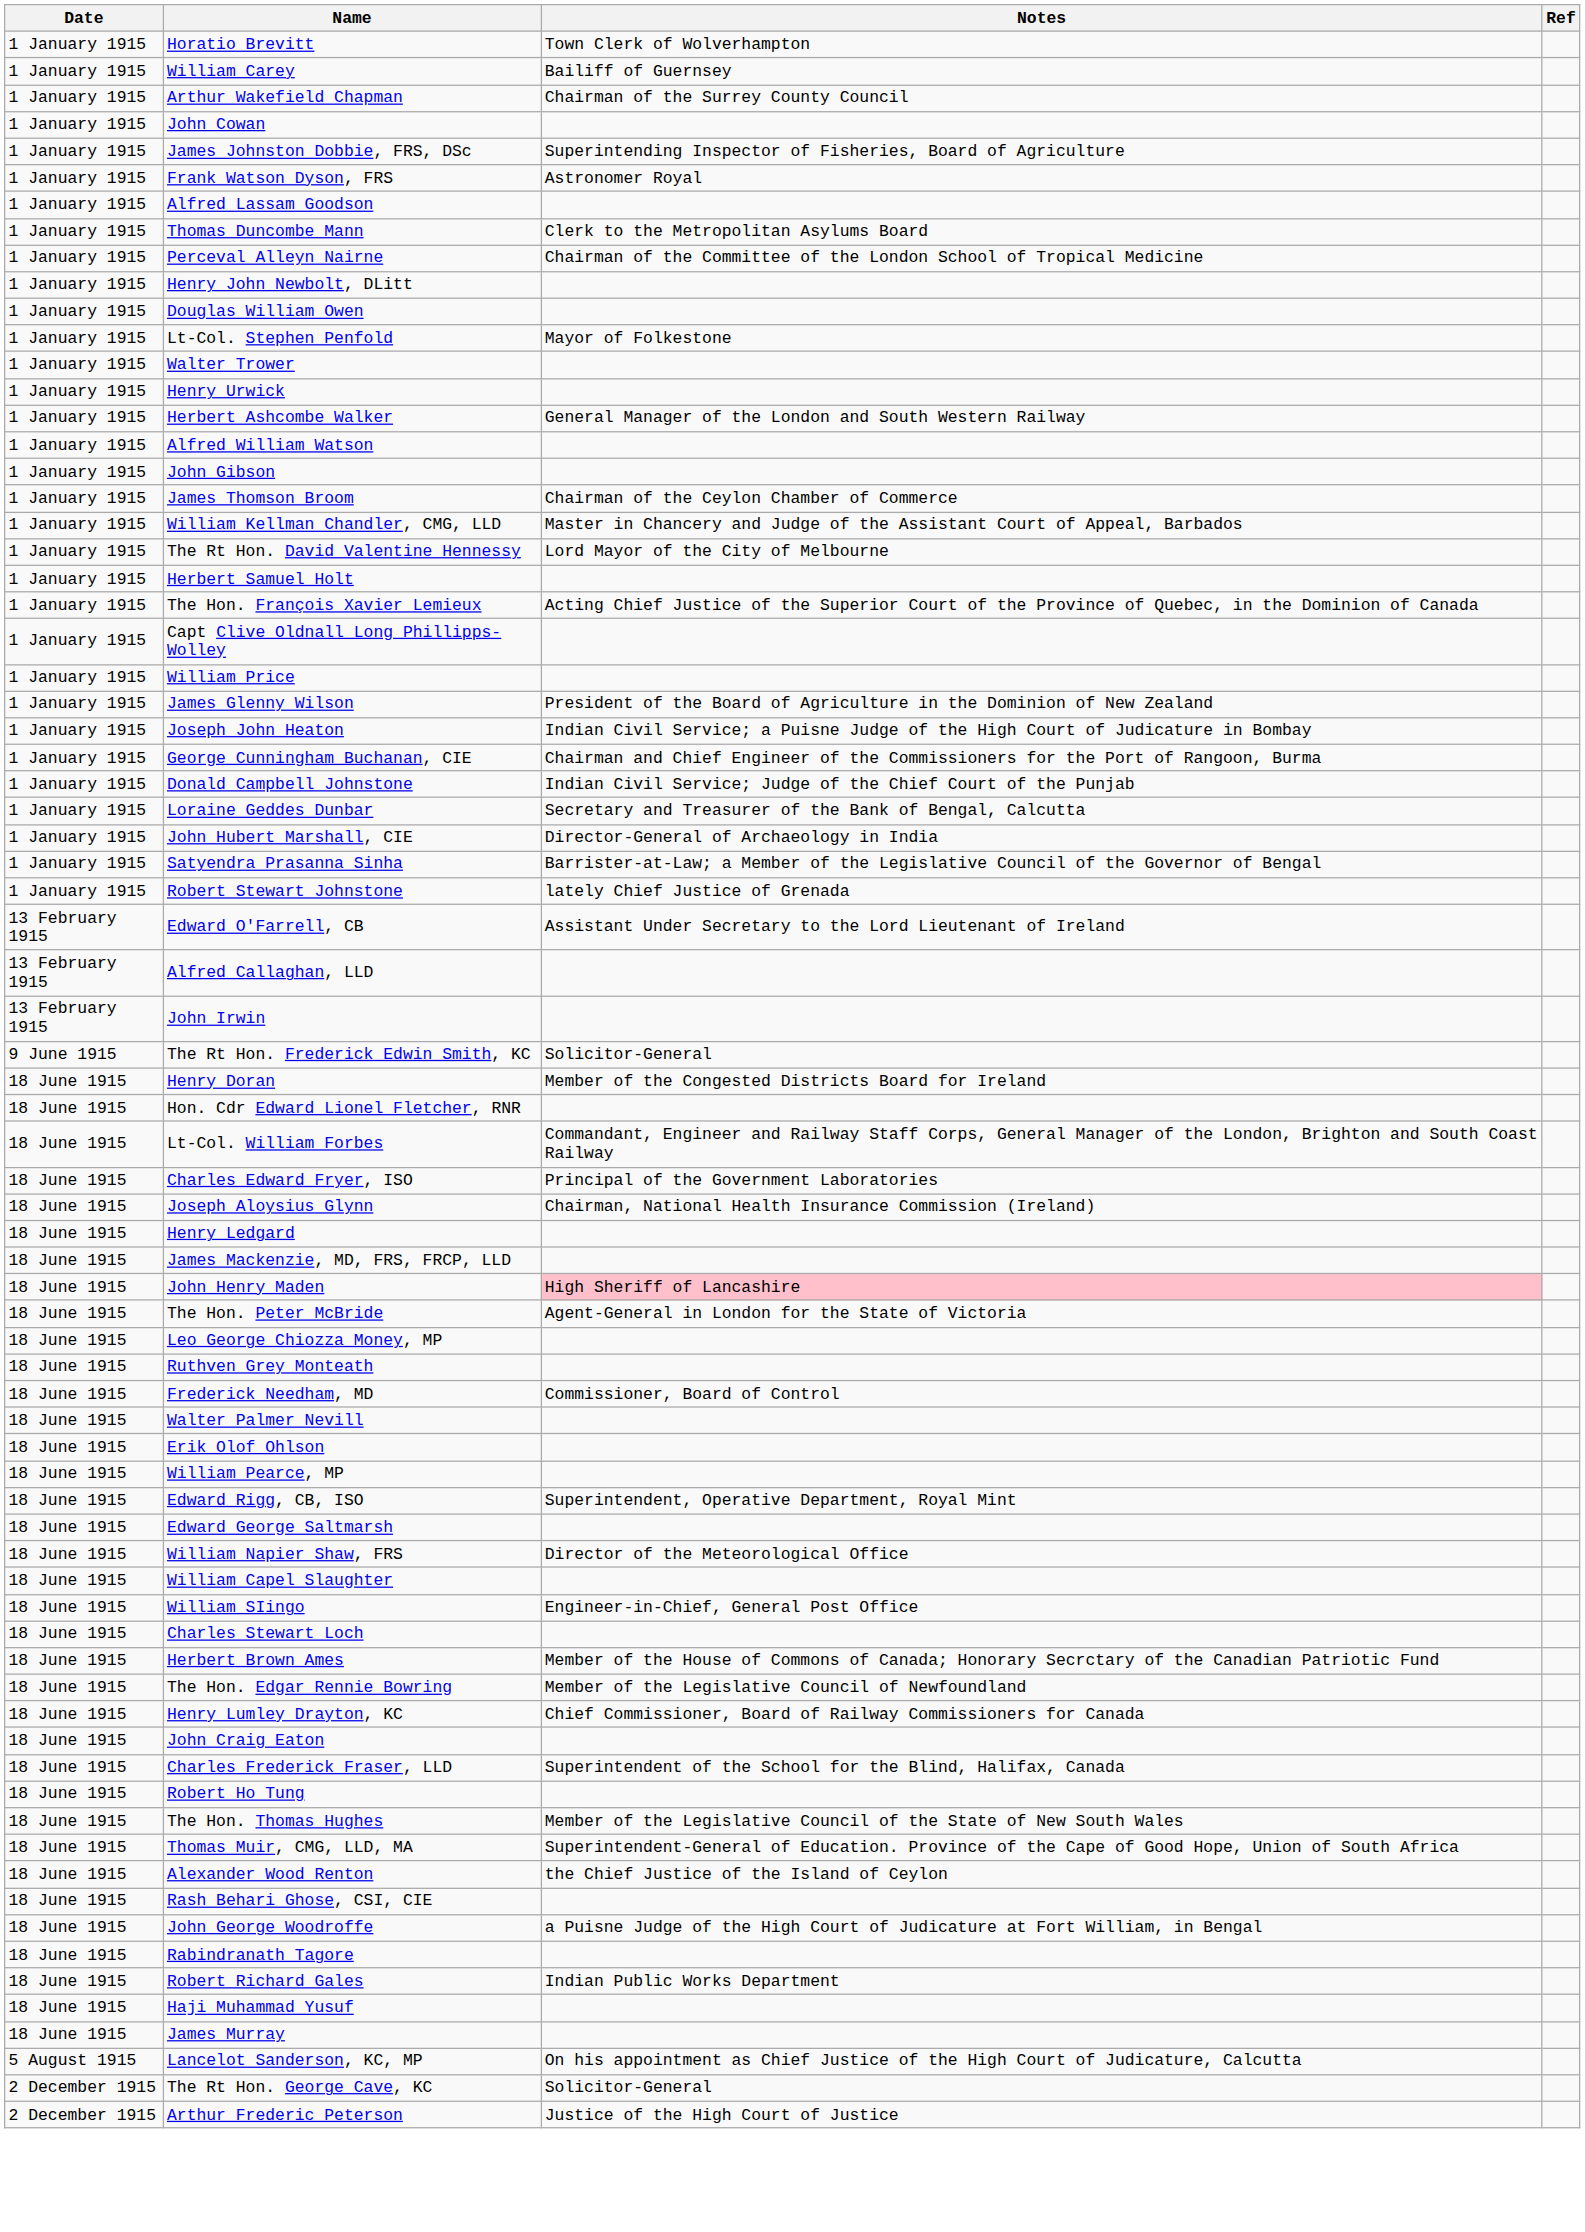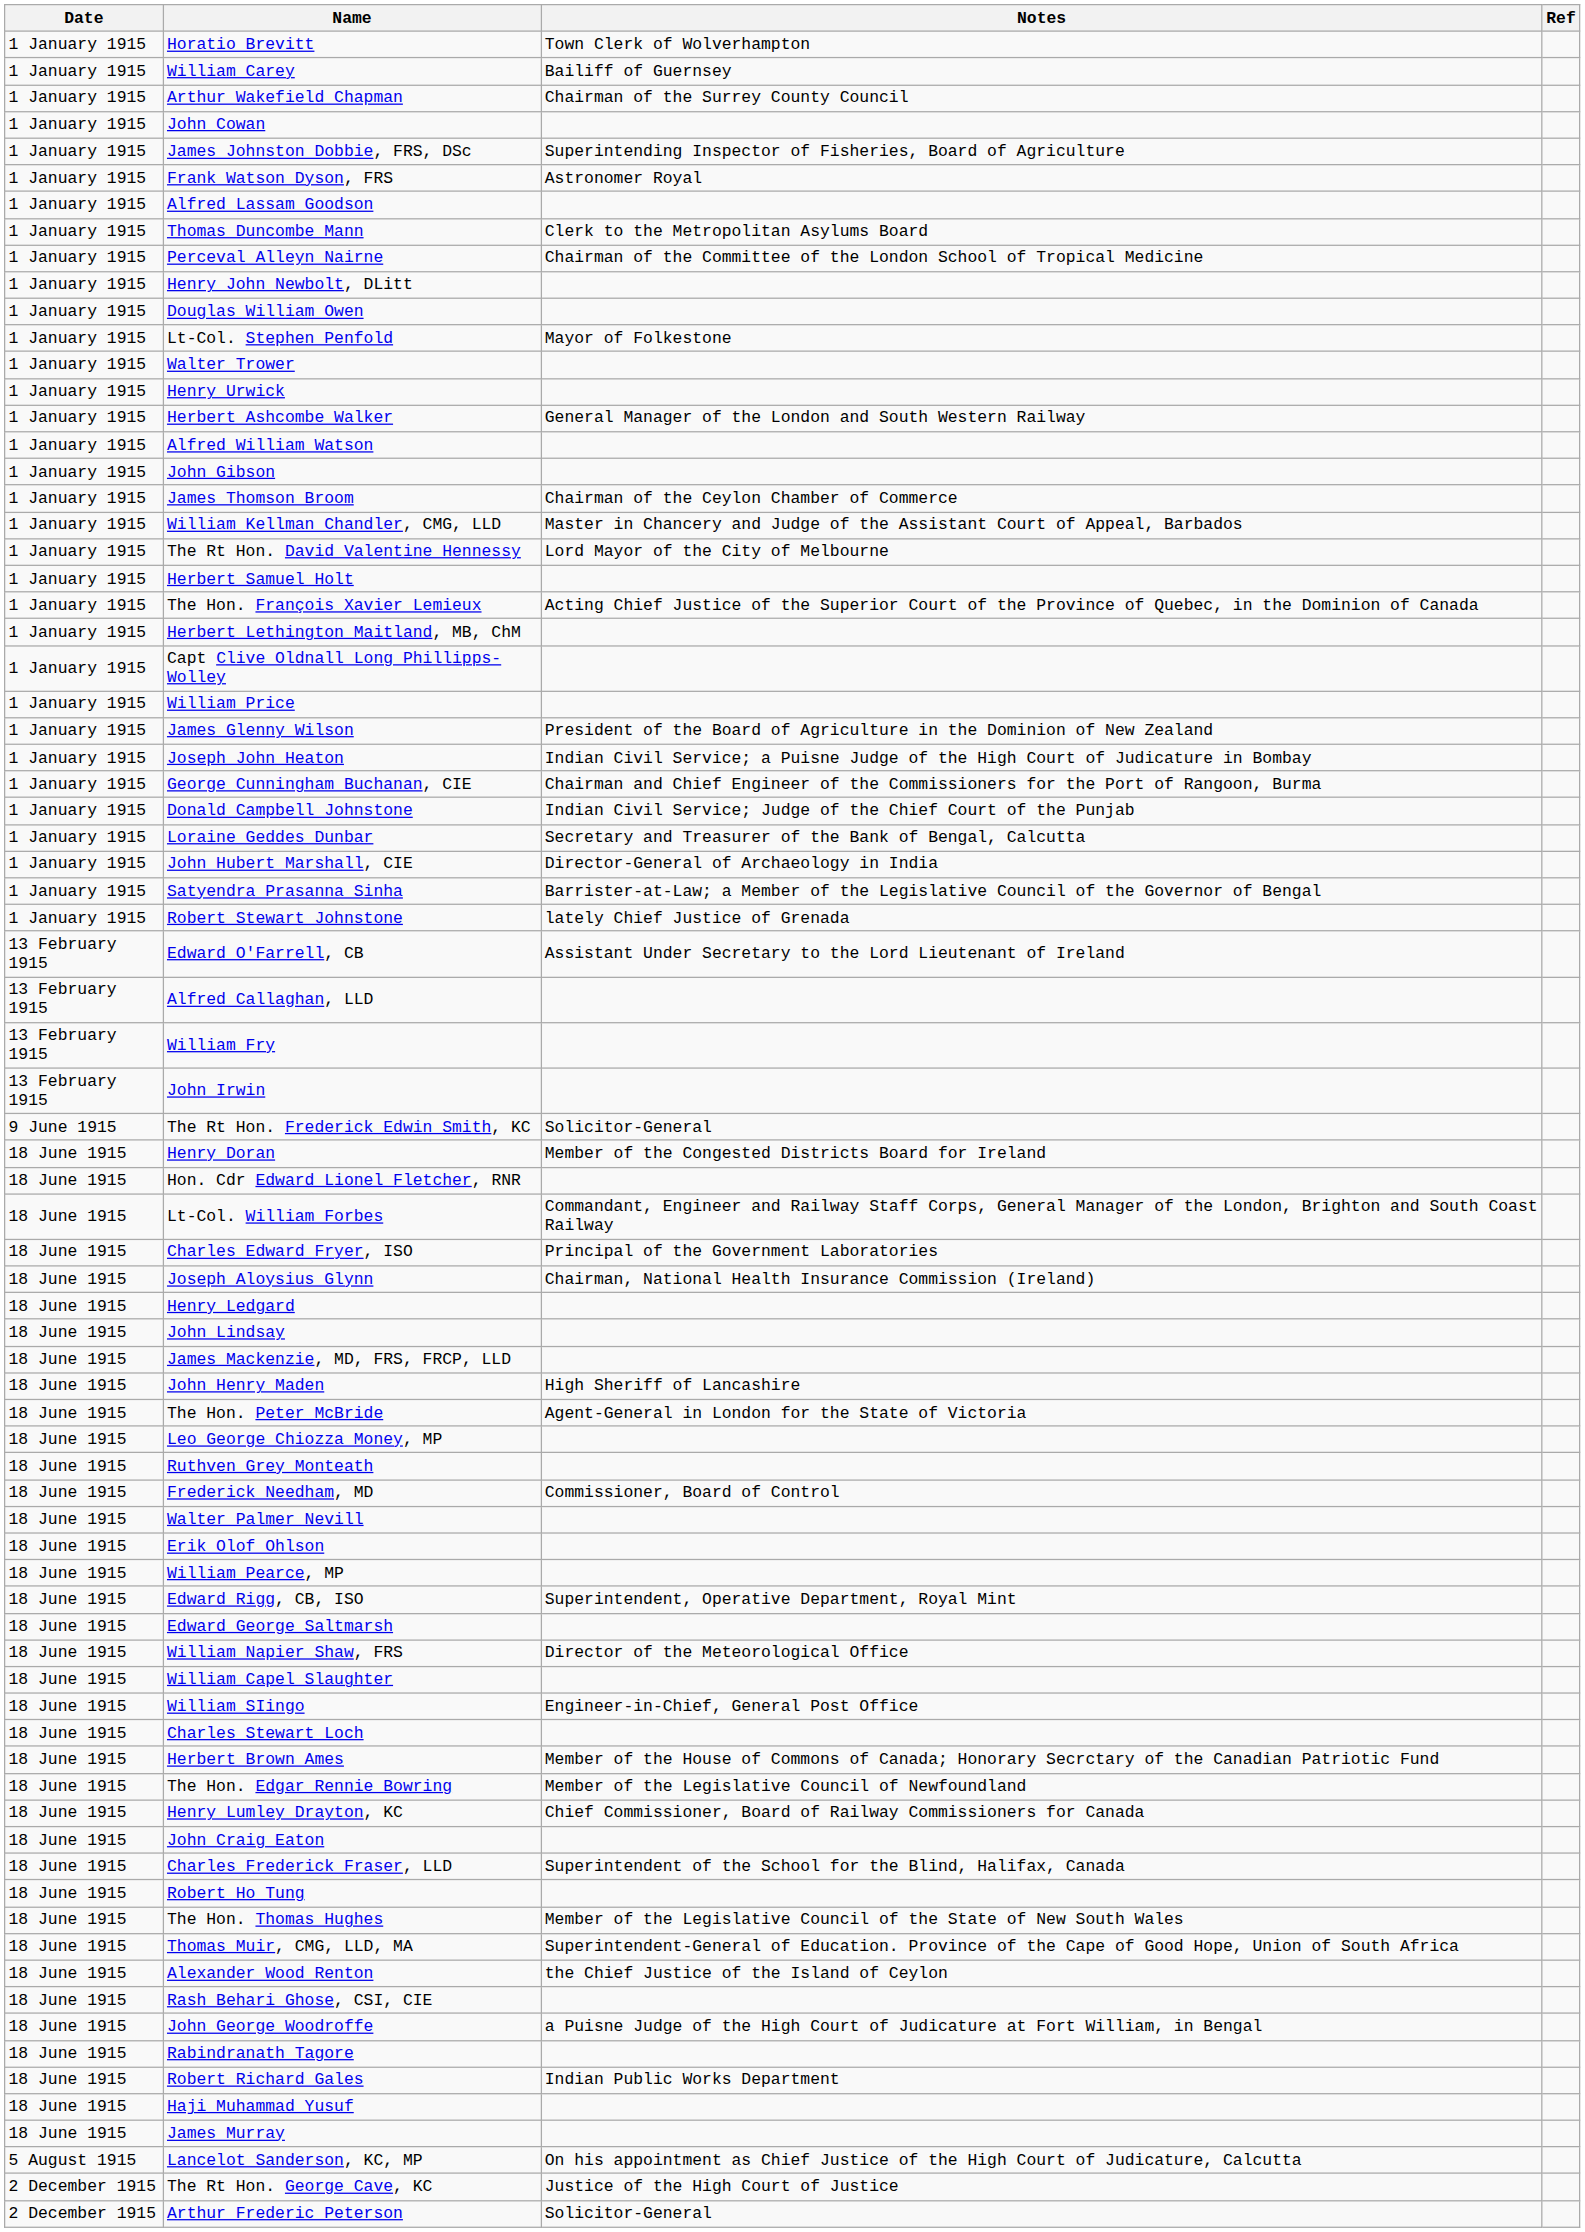+ row: 1 January 1915 | Herbert Lethington Maitland, MB, ChM
+ row: 13 February 1915 | William Fry
+ row: 18 June 1915 | John Lindsay
John Henry Maden | Notes: pink background -> no background
The Rt Hon. George Cave, KC | Notes: Solicitor-General -> Justice of the High Court of Justice
Arthur Frederic Peterson | Notes: Justice of the High Court of Justice -> Solicitor-General
